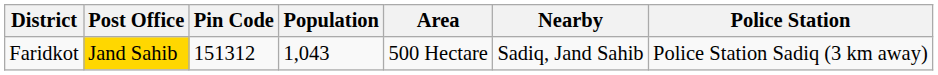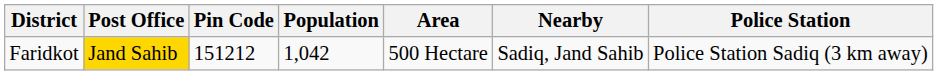Faridkot | Pin Code: 151312 -> 151212
Faridkot | Population: 1,043 -> 1,042
